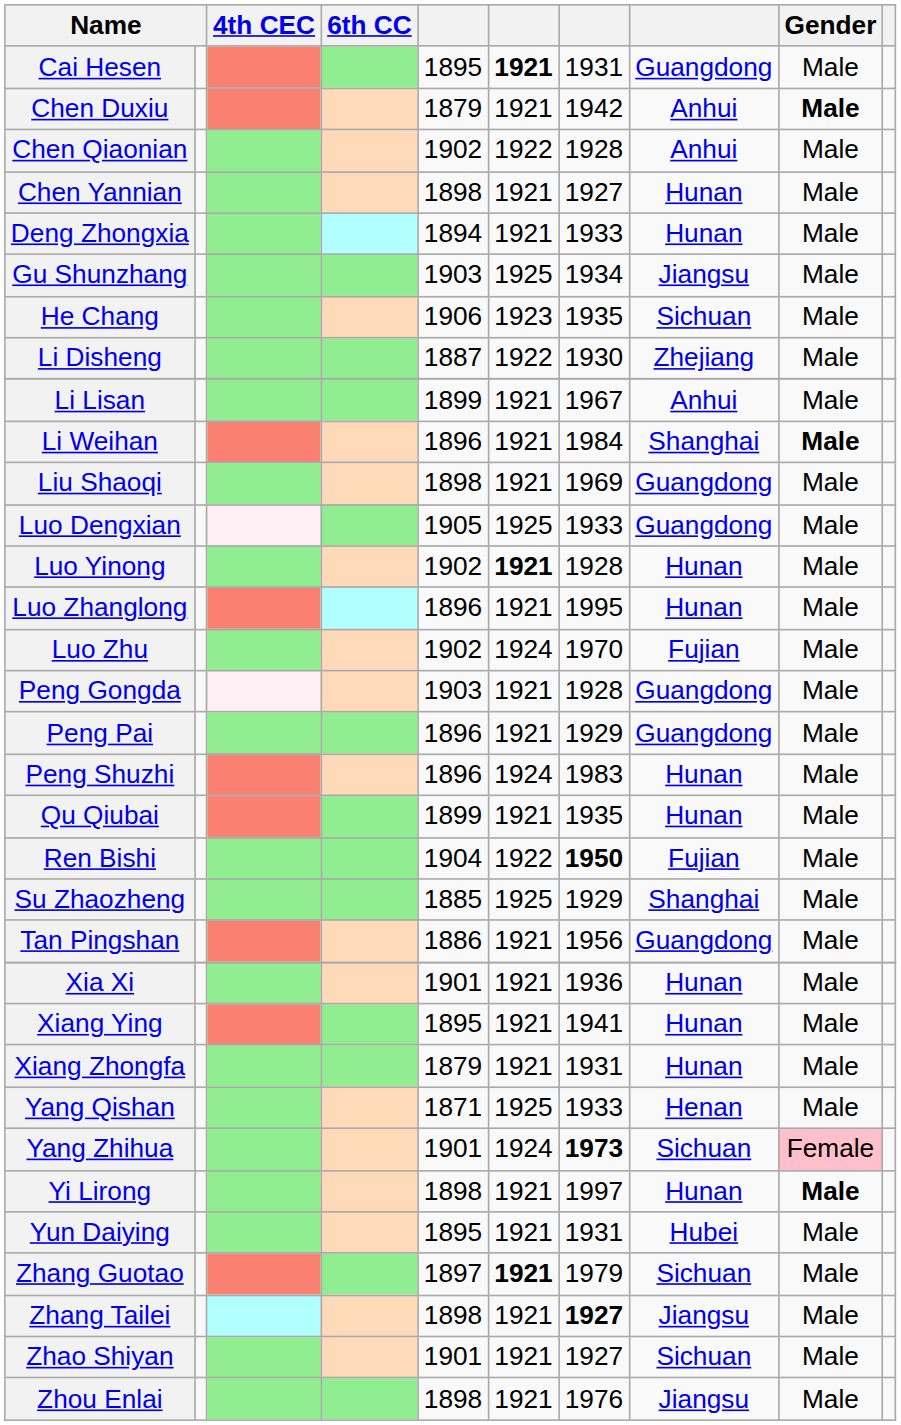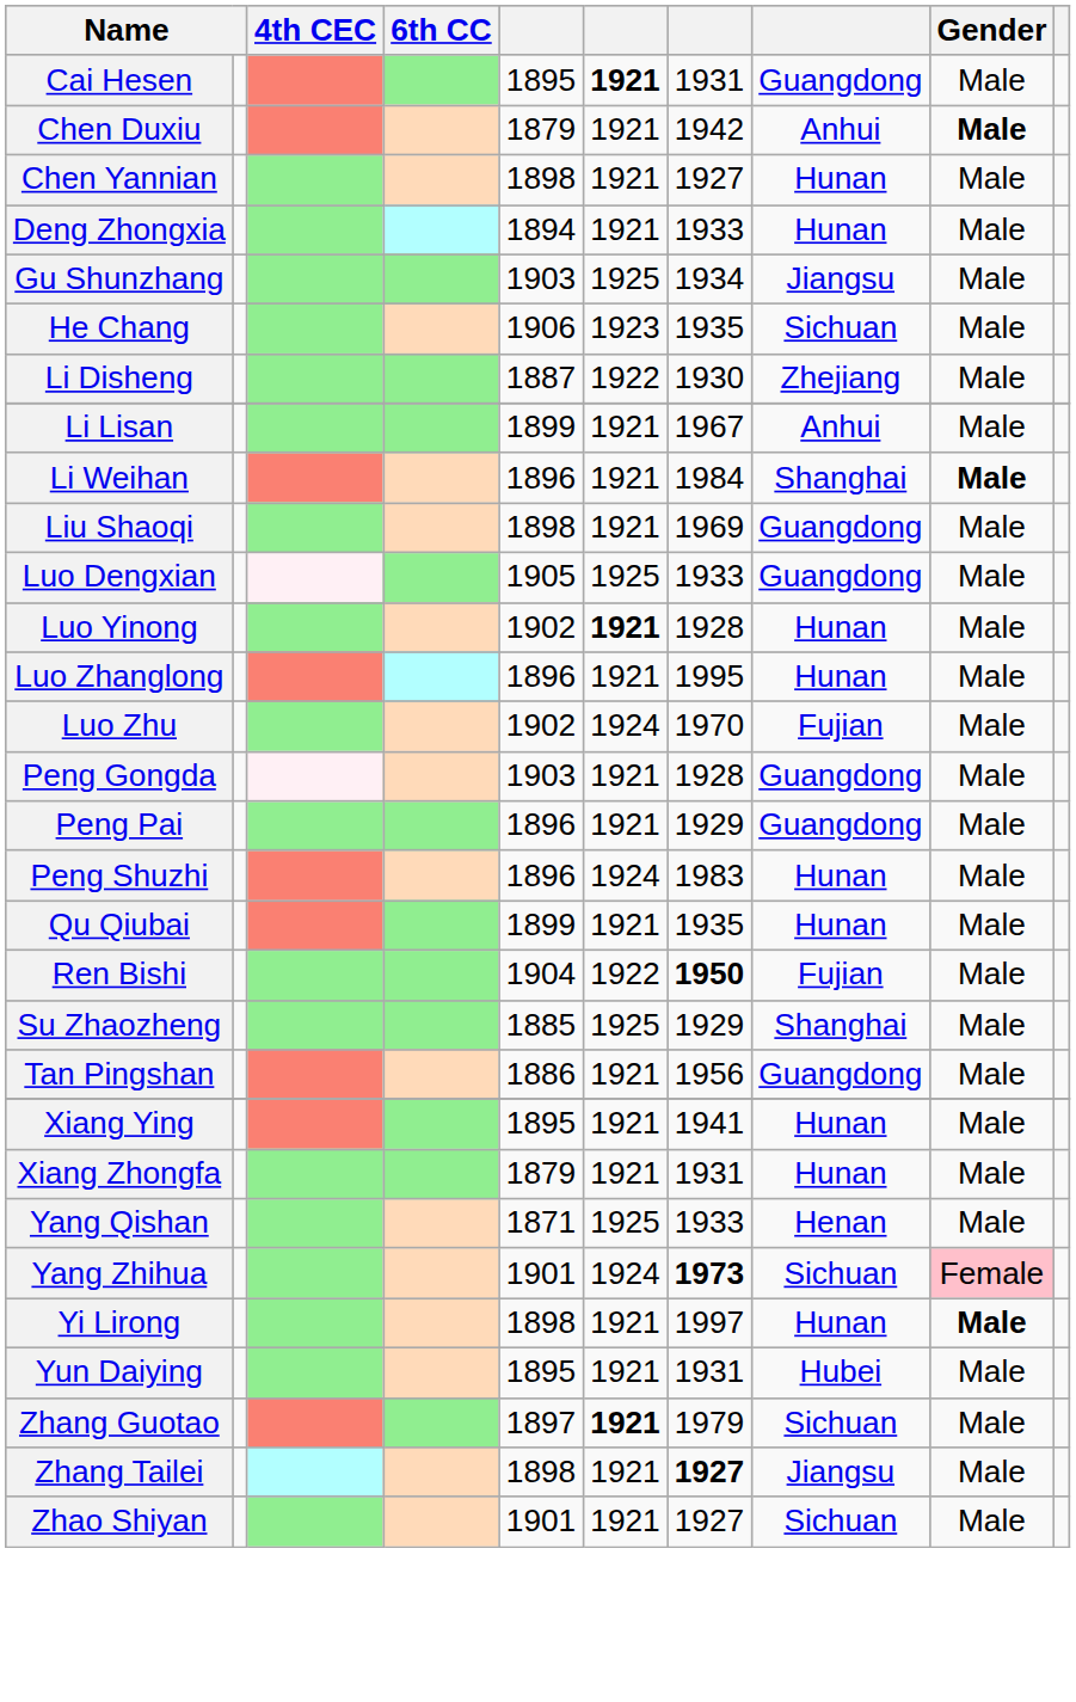- row: Chen Qiaonian | 1902 | 1922 | 1928 | Anhui | Male
- row: Xia Xi | 1901 | 1921 | 1936 | Hunan | Male
- row: Zhou Enlai | 1898 | 1921 | 1976 | Jiangsu | Male
